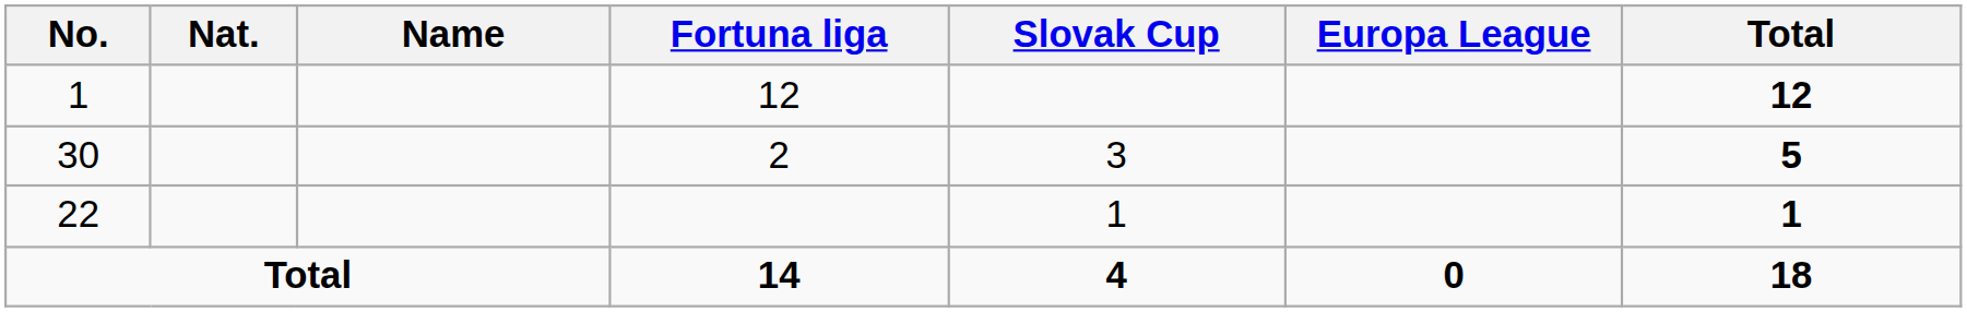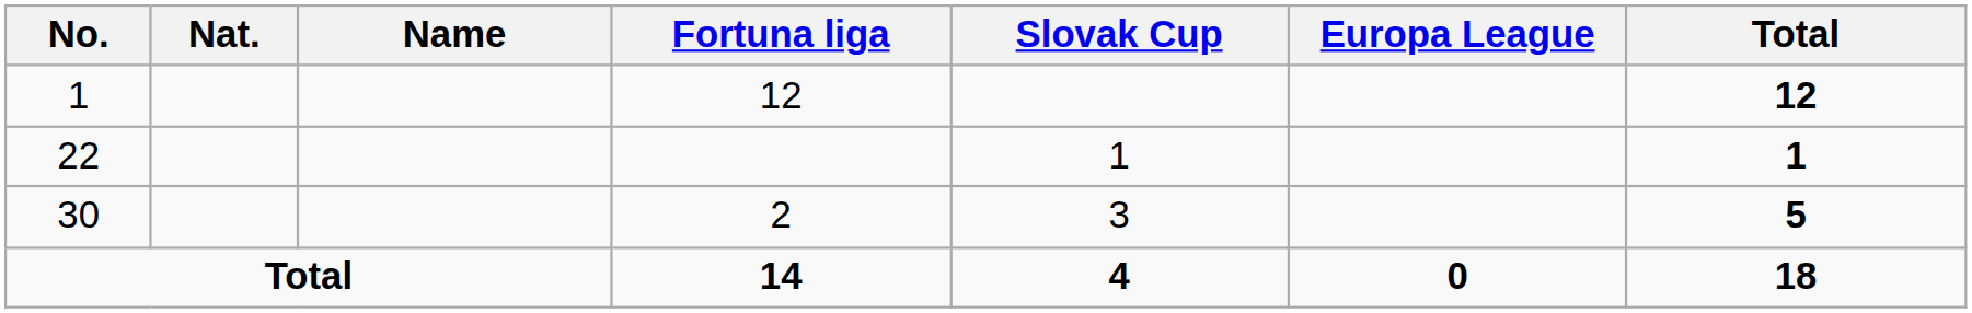rows swapped: 22 <-> 30
